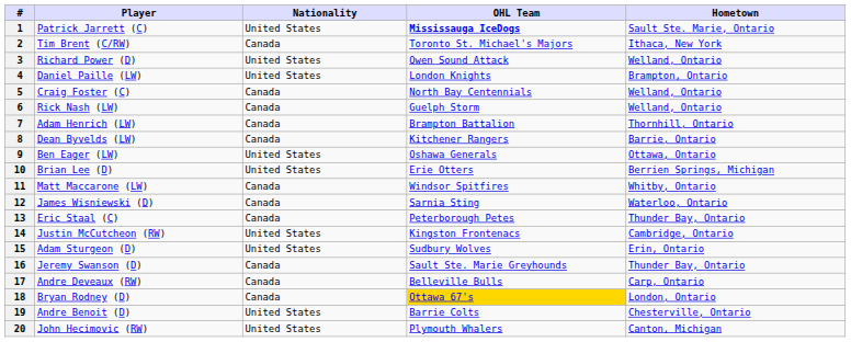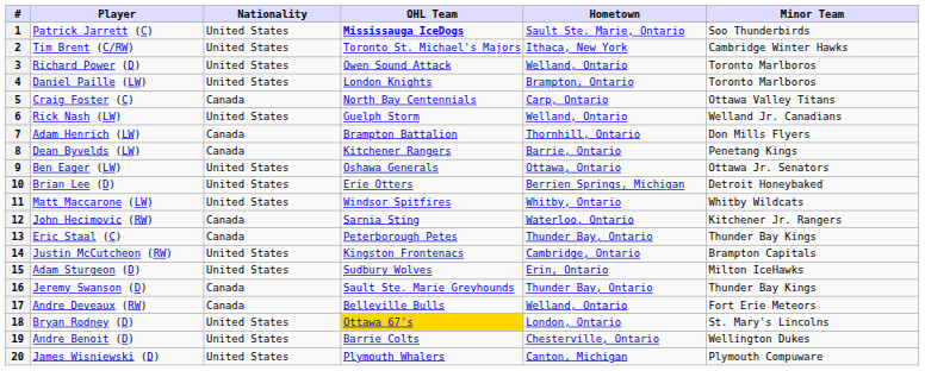+ column: Minor Team | Soo Thunderbirds | Cambridge Winter Hawks | Toronto Marlboros | Toronto Marlboros | Ottawa Valley Titans | Welland Jr. Canadians | Don Mills Flyers | Penetang Kings | Ottawa Jr. Senators | Detroit Honeybaked | Whitby Wildcats | Kitchener Jr. Rangers | Thunder Bay Kings | Brampton Capitals | Milton IceHawks | Thunder Bay Kings | Fort Erie Meteors | St. Mary's Lincolns | Wellington Dukes | Plymouth Compuware
2 | Nationality: Canada -> United States
5 | Hometown: Welland, Ontario -> Carp, Ontario
6 | Nationality: Canada -> United States
11 | Nationality: Canada -> United States
12 | Player: James Wisniewski (D) -> John Hecimovic (RW)
17 | Hometown: Carp, Ontario -> Welland, Ontario
18 | Nationality: Canada -> United States
20 | Player: John Hecimovic (RW) -> James Wisniewski (D)
